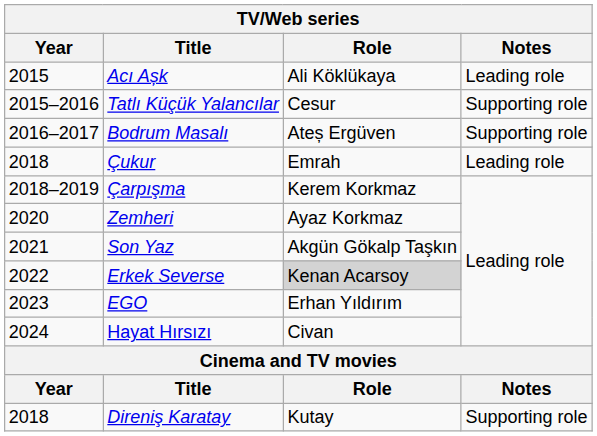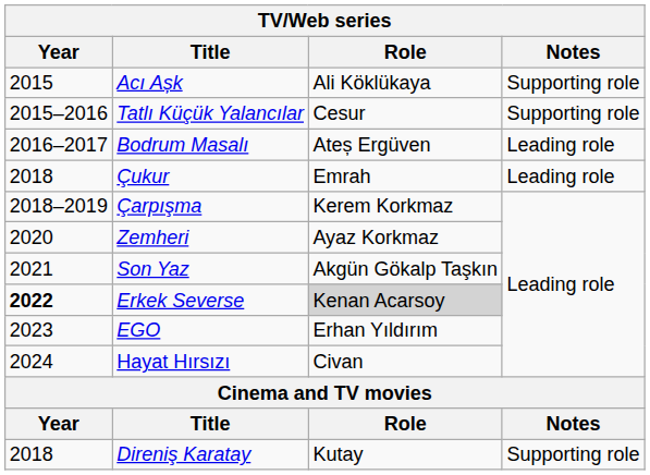Acı Așk | Notes: Leading role -> Supporting role
Bodrum Masalı | Notes: Supporting role -> Leading role
Erkek Severse | Year: normal -> bold
